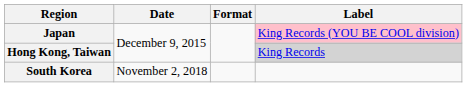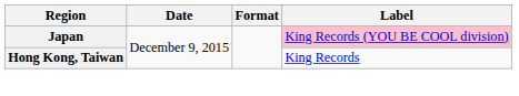Hong Kong, Taiwan | Label: lightgrey background -> no background
- row: South Korea | November 2, 2018
